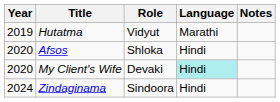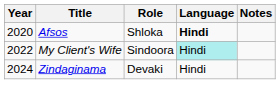- row: 2019 | Hutatma | Vidyut | Marathi
Afsos | Language: normal -> bold
My Client's Wife | Year: 2020 -> 2022
My Client's Wife | Role: Devaki -> Sindoora
Zindaginama | Role: Sindoora -> Devaki
